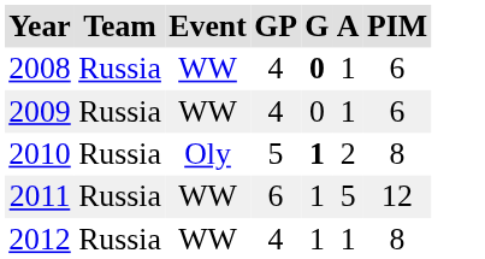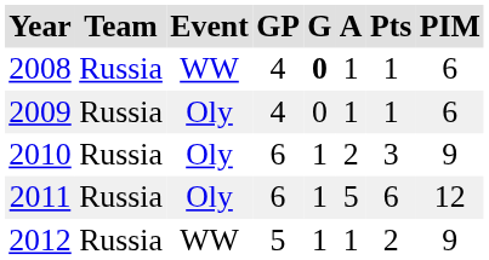+ column: Pts | 1 | 1 | 3 | 6 | 2
2009 | Event: WW -> Oly
2010 | GP: 5 -> 6
2010 | G: bold -> normal
2010 | PIM: 8 -> 9
2011 | Event: WW -> Oly
2012 | GP: 4 -> 5
2012 | PIM: 8 -> 9
